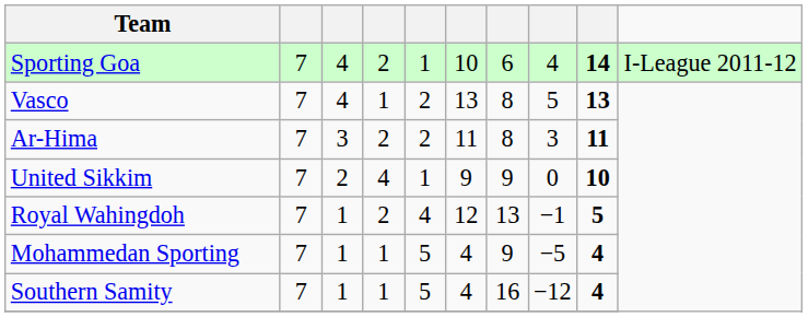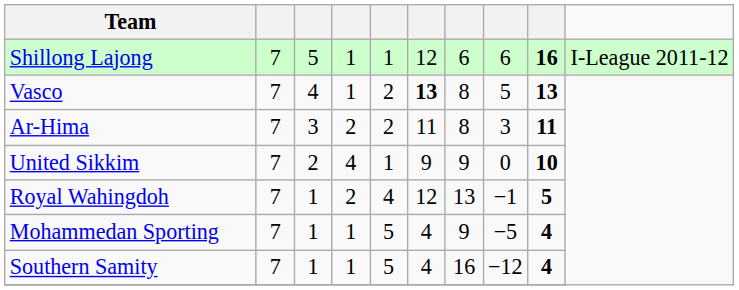+ row: Shillong Lajong | 7 | 5 | 1 | 1 | 12 | 6 | 6 | 16 | I-League 2011-12
- row: Sporting Goa | 7 | 4 | 2 | 1 | 10 | 6 | 4 | 14 | I-League 2011-12
Vasco | column 6: normal -> bold
